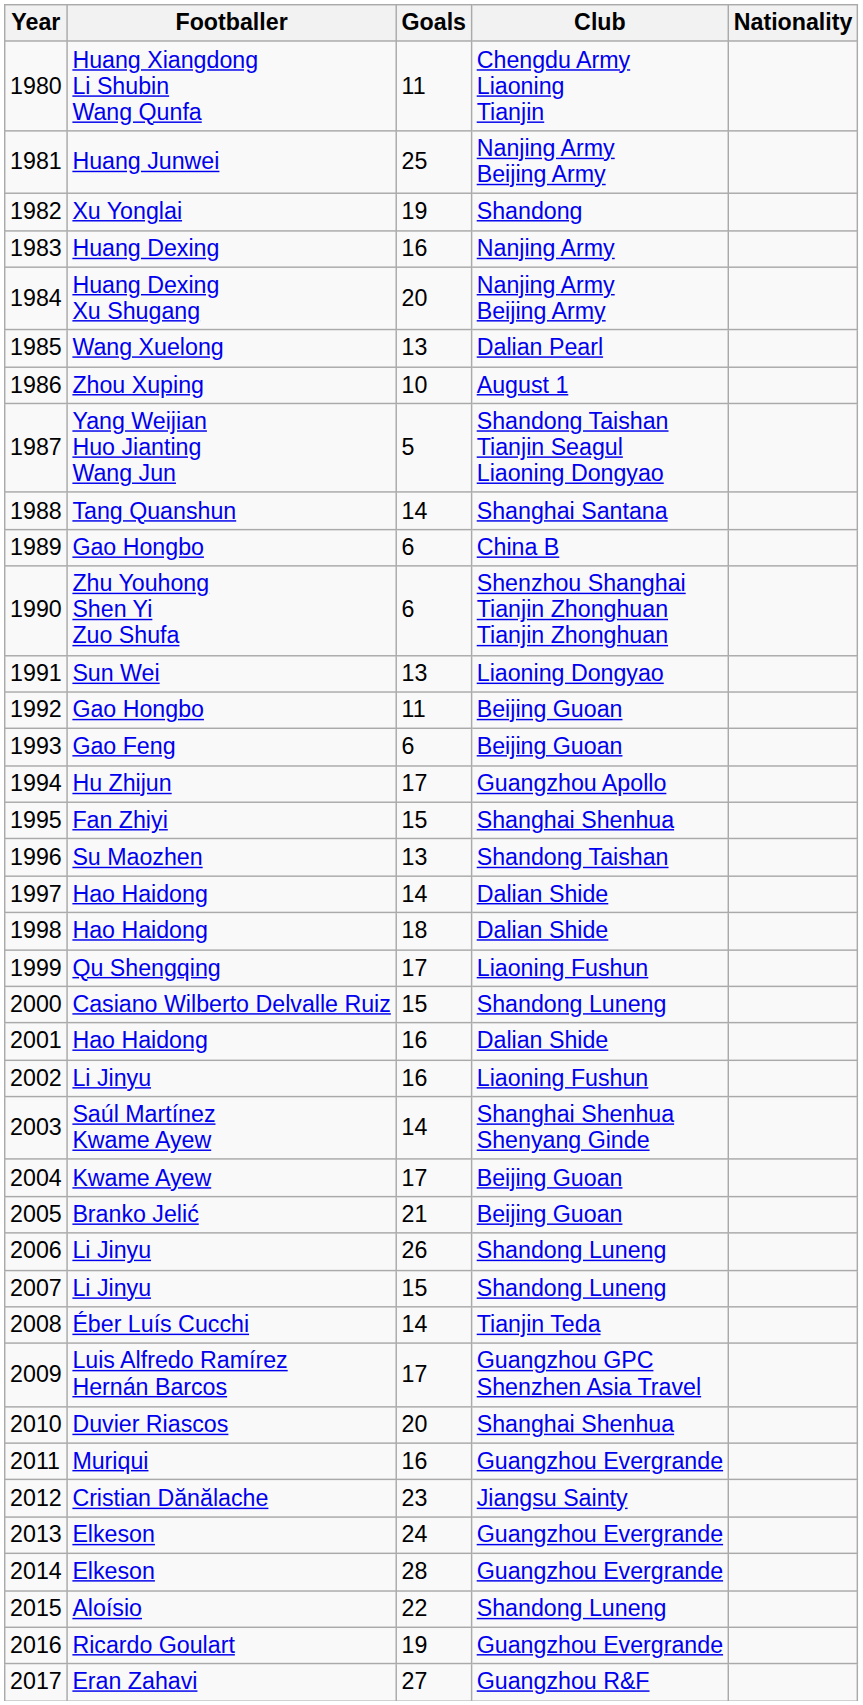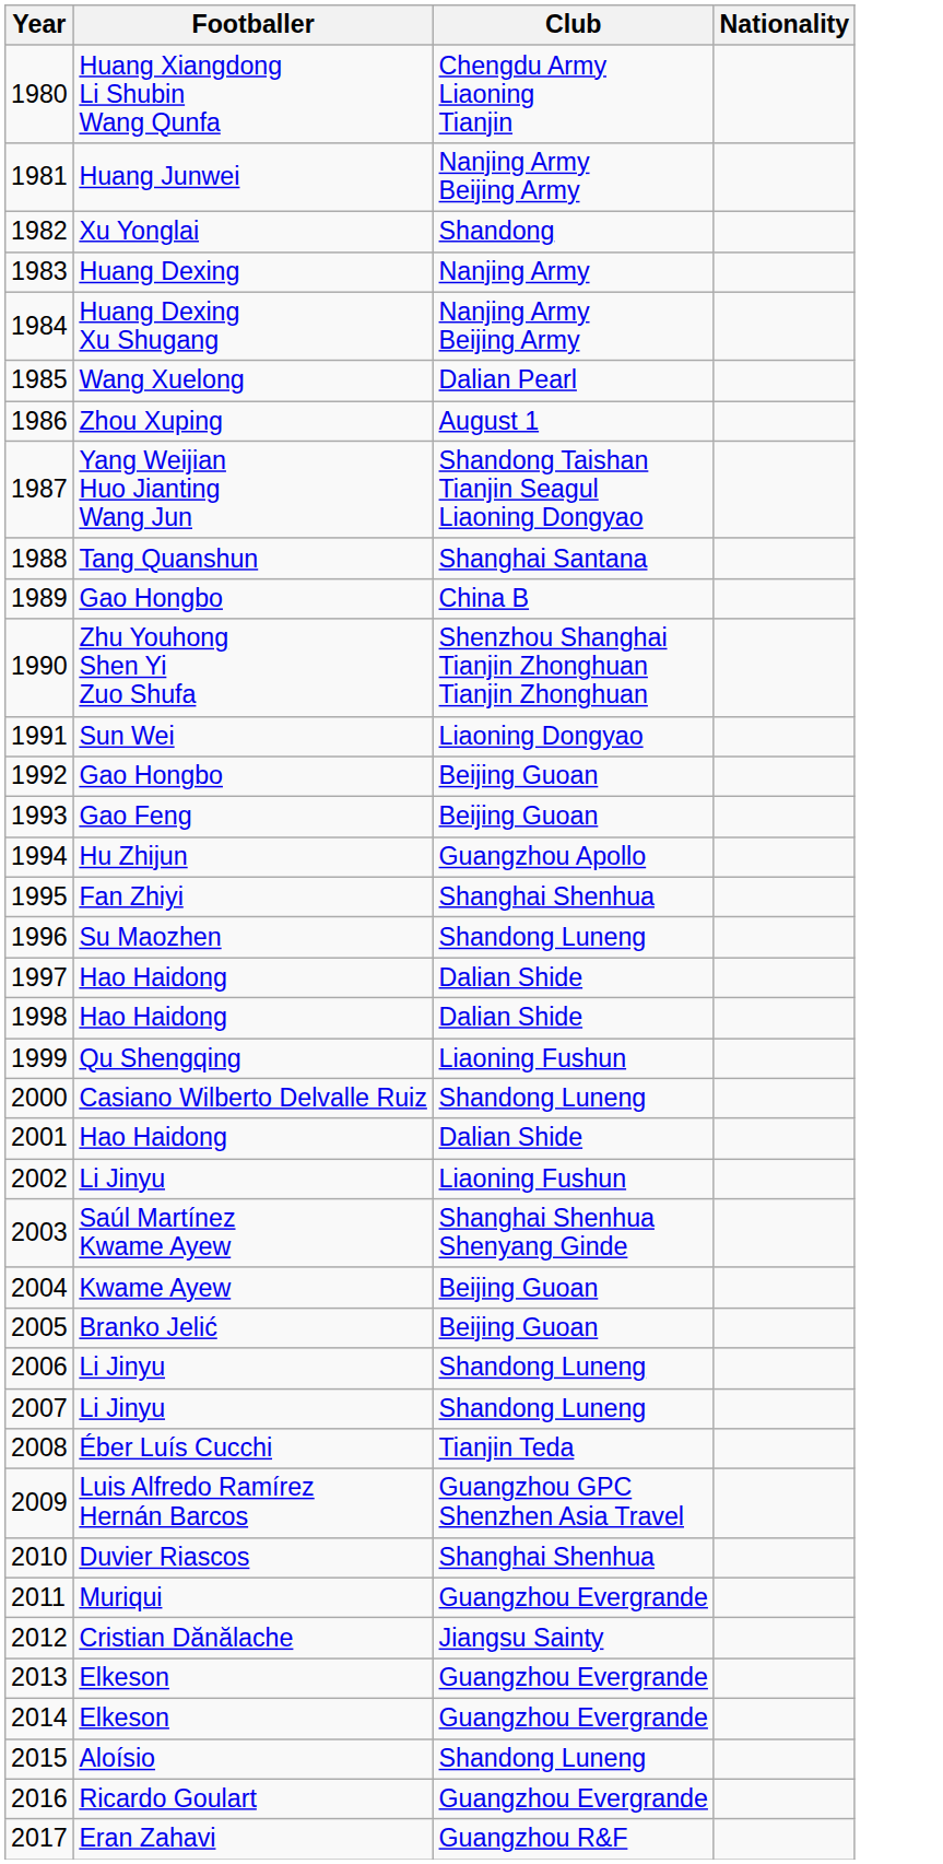- column: Goals | 11 | 25 | 19 | 16 | 20 | 13 | 10 | 5 | 14 | 6 | 6 | 13 | 11 | 6 | 17 | 15 | 13 | 14 | 18 | 17 | 15 | 16 | 16 | 14 | 17 | 21 | 26 | 15 | 14 | 17 | 20 | 16 | 23 | 24 | 28 | 22 | 19 | 27
1996 | Club: Shandong Taishan -> Shandong Luneng
